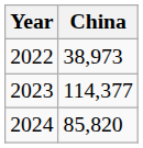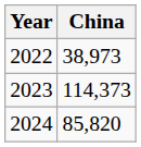2023 | China: 114,377 -> 114,373
